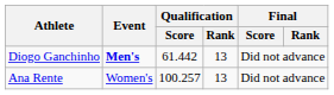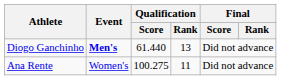Diogo Ganchinho | Qualification / Score: 61.442 -> 61.440
Ana Rente | Qualification / Score: 100.257 -> 100.275
Ana Rente | Qualification / Rank: 13 -> 11
